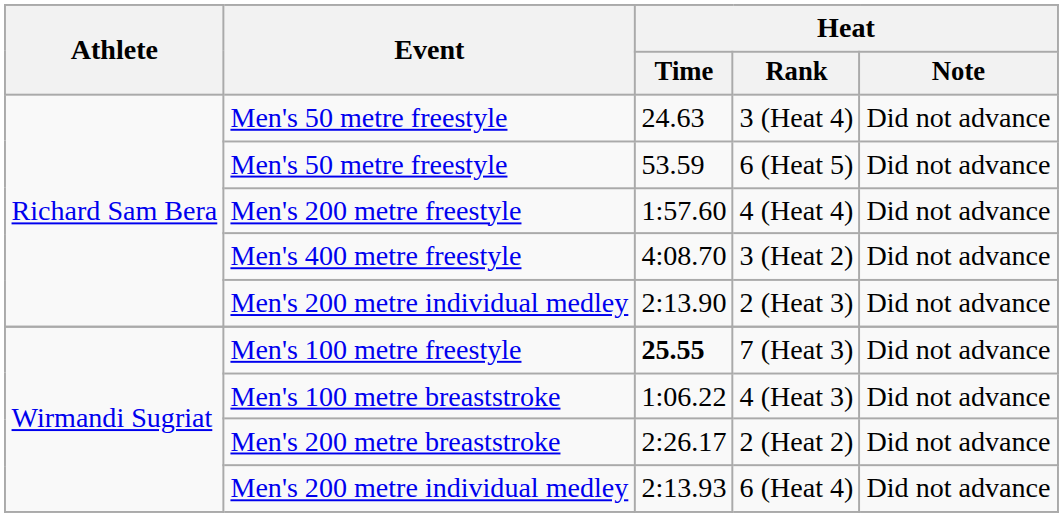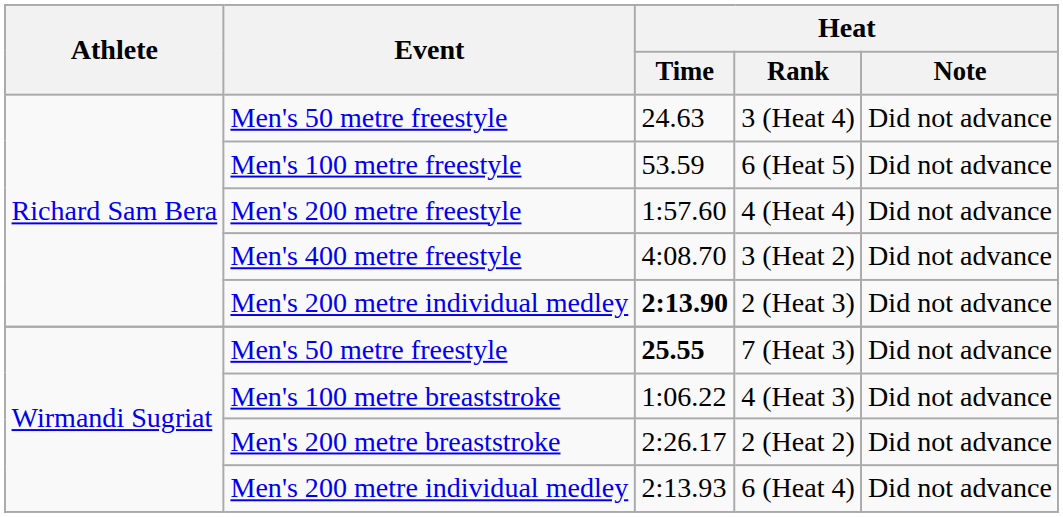6 (Heat 5) | Event: Men's 50 metre freestyle -> Men's 100 metre freestyle
2 (Heat 3) | Heat / Time: normal -> bold
7 (Heat 3) | Event: Men's 100 metre freestyle -> Men's 50 metre freestyle
